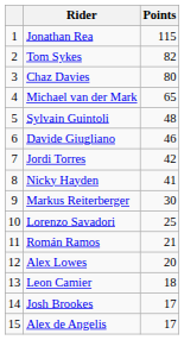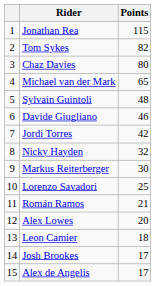Nicky Hayden | Points: 41 -> 32
